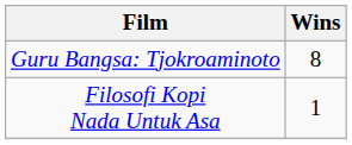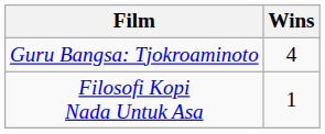Guru Bangsa: Tjokroaminoto | Wins: 8 -> 4
